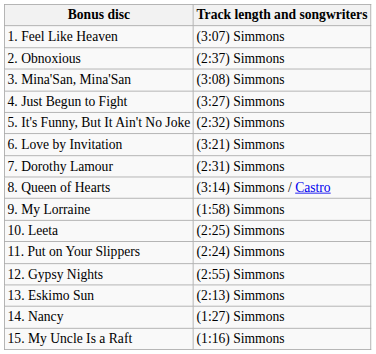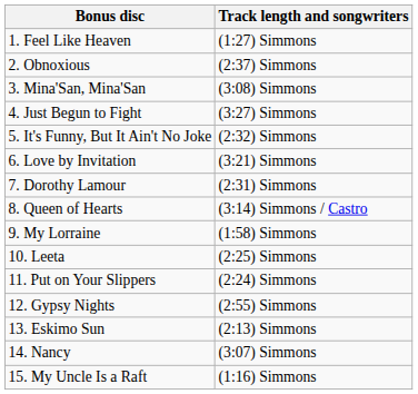1. Feel Like Heaven | Track length and songwriters: (3:07) Simmons -> (1:27) Simmons
14. Nancy | Track length and songwriters: (1:27) Simmons -> (3:07) Simmons
